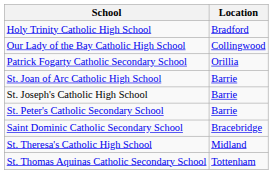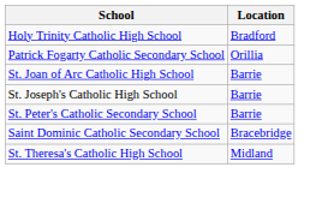- row: Our Lady of the Bay Catholic High School | Collingwood
- row: St. Thomas Aquinas Catholic Secondary School | Tottenham
